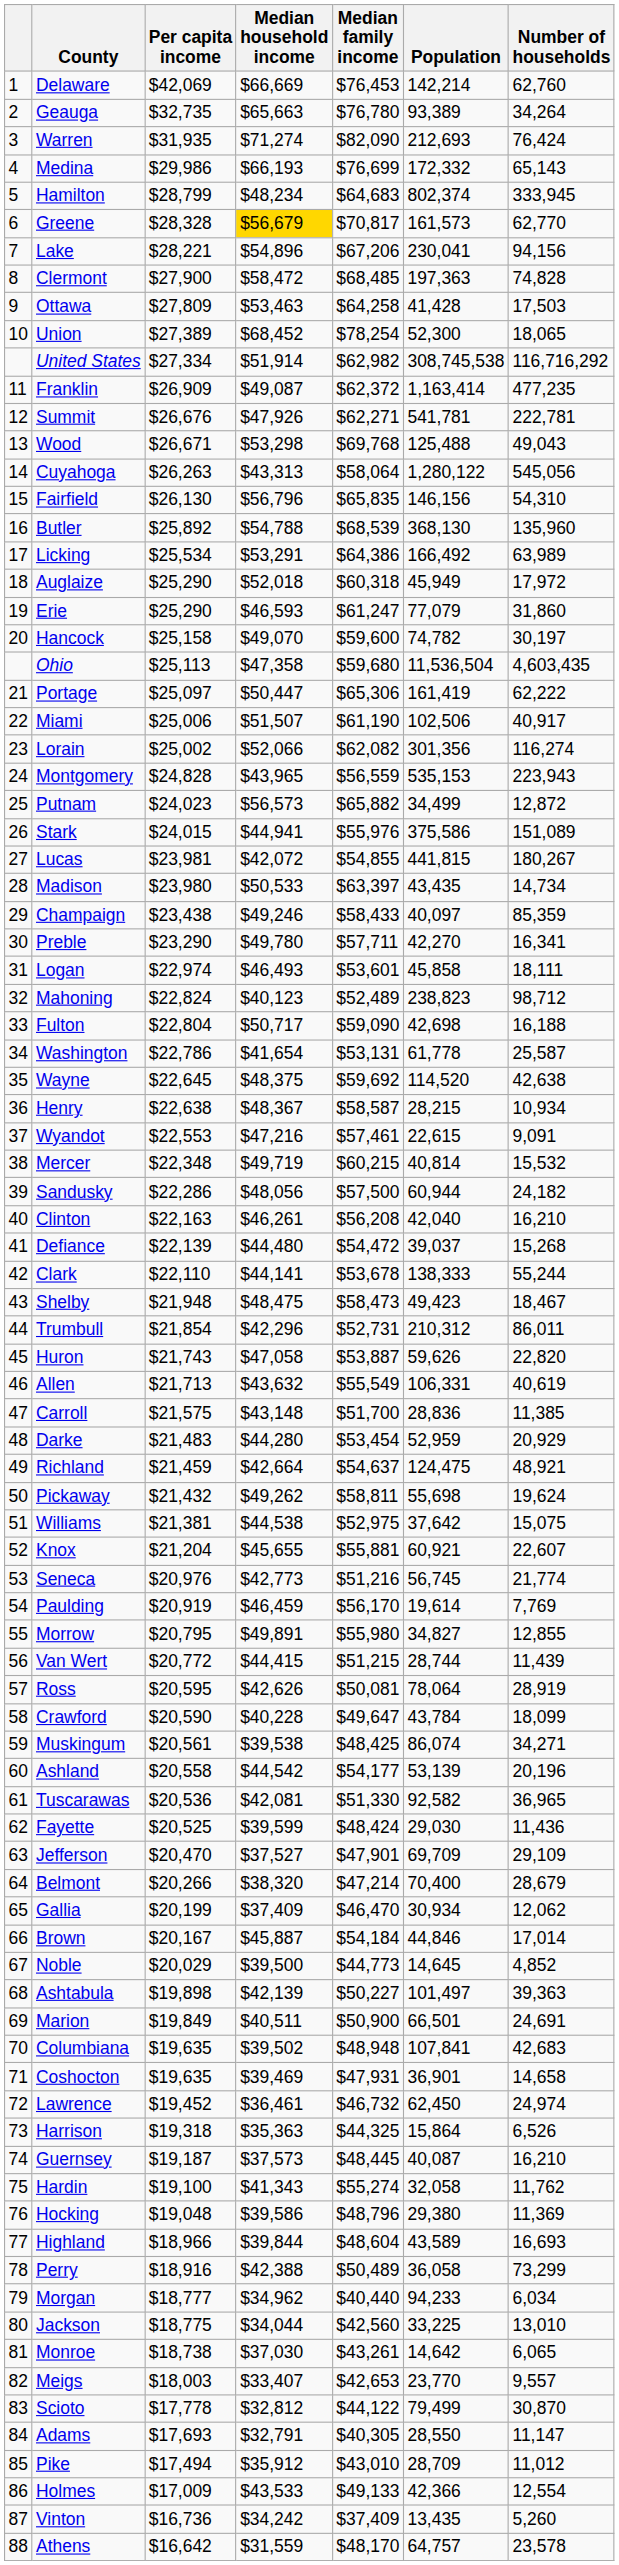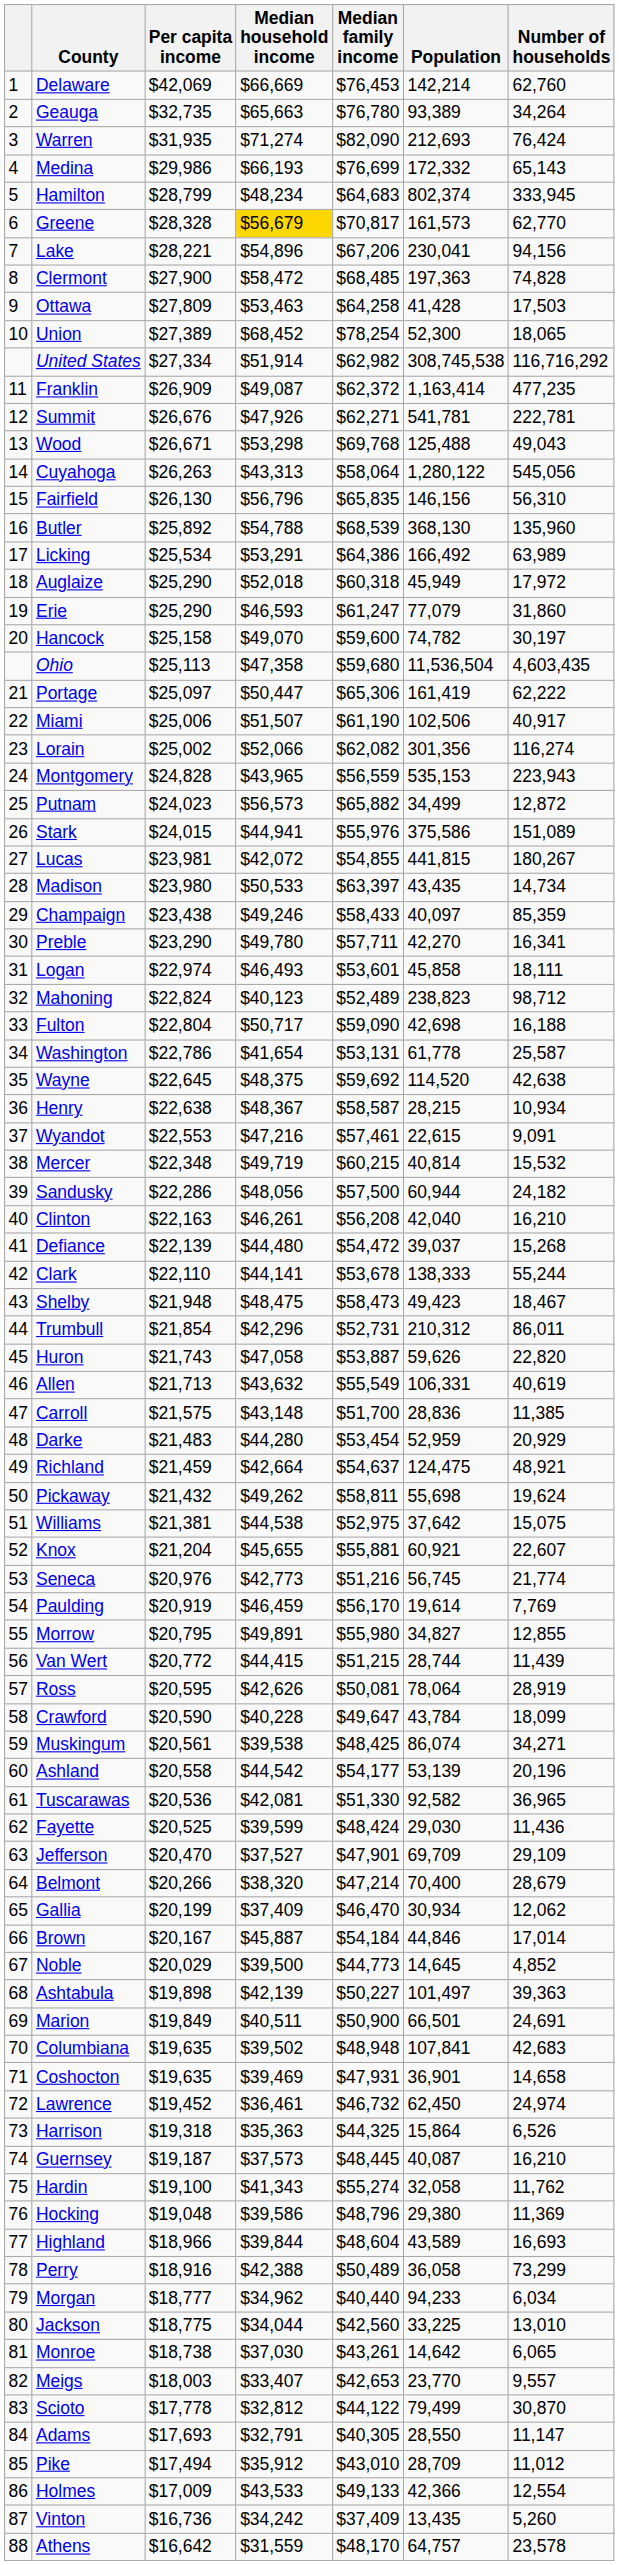Fairfield | Number of households: 54,310 -> 56,310
